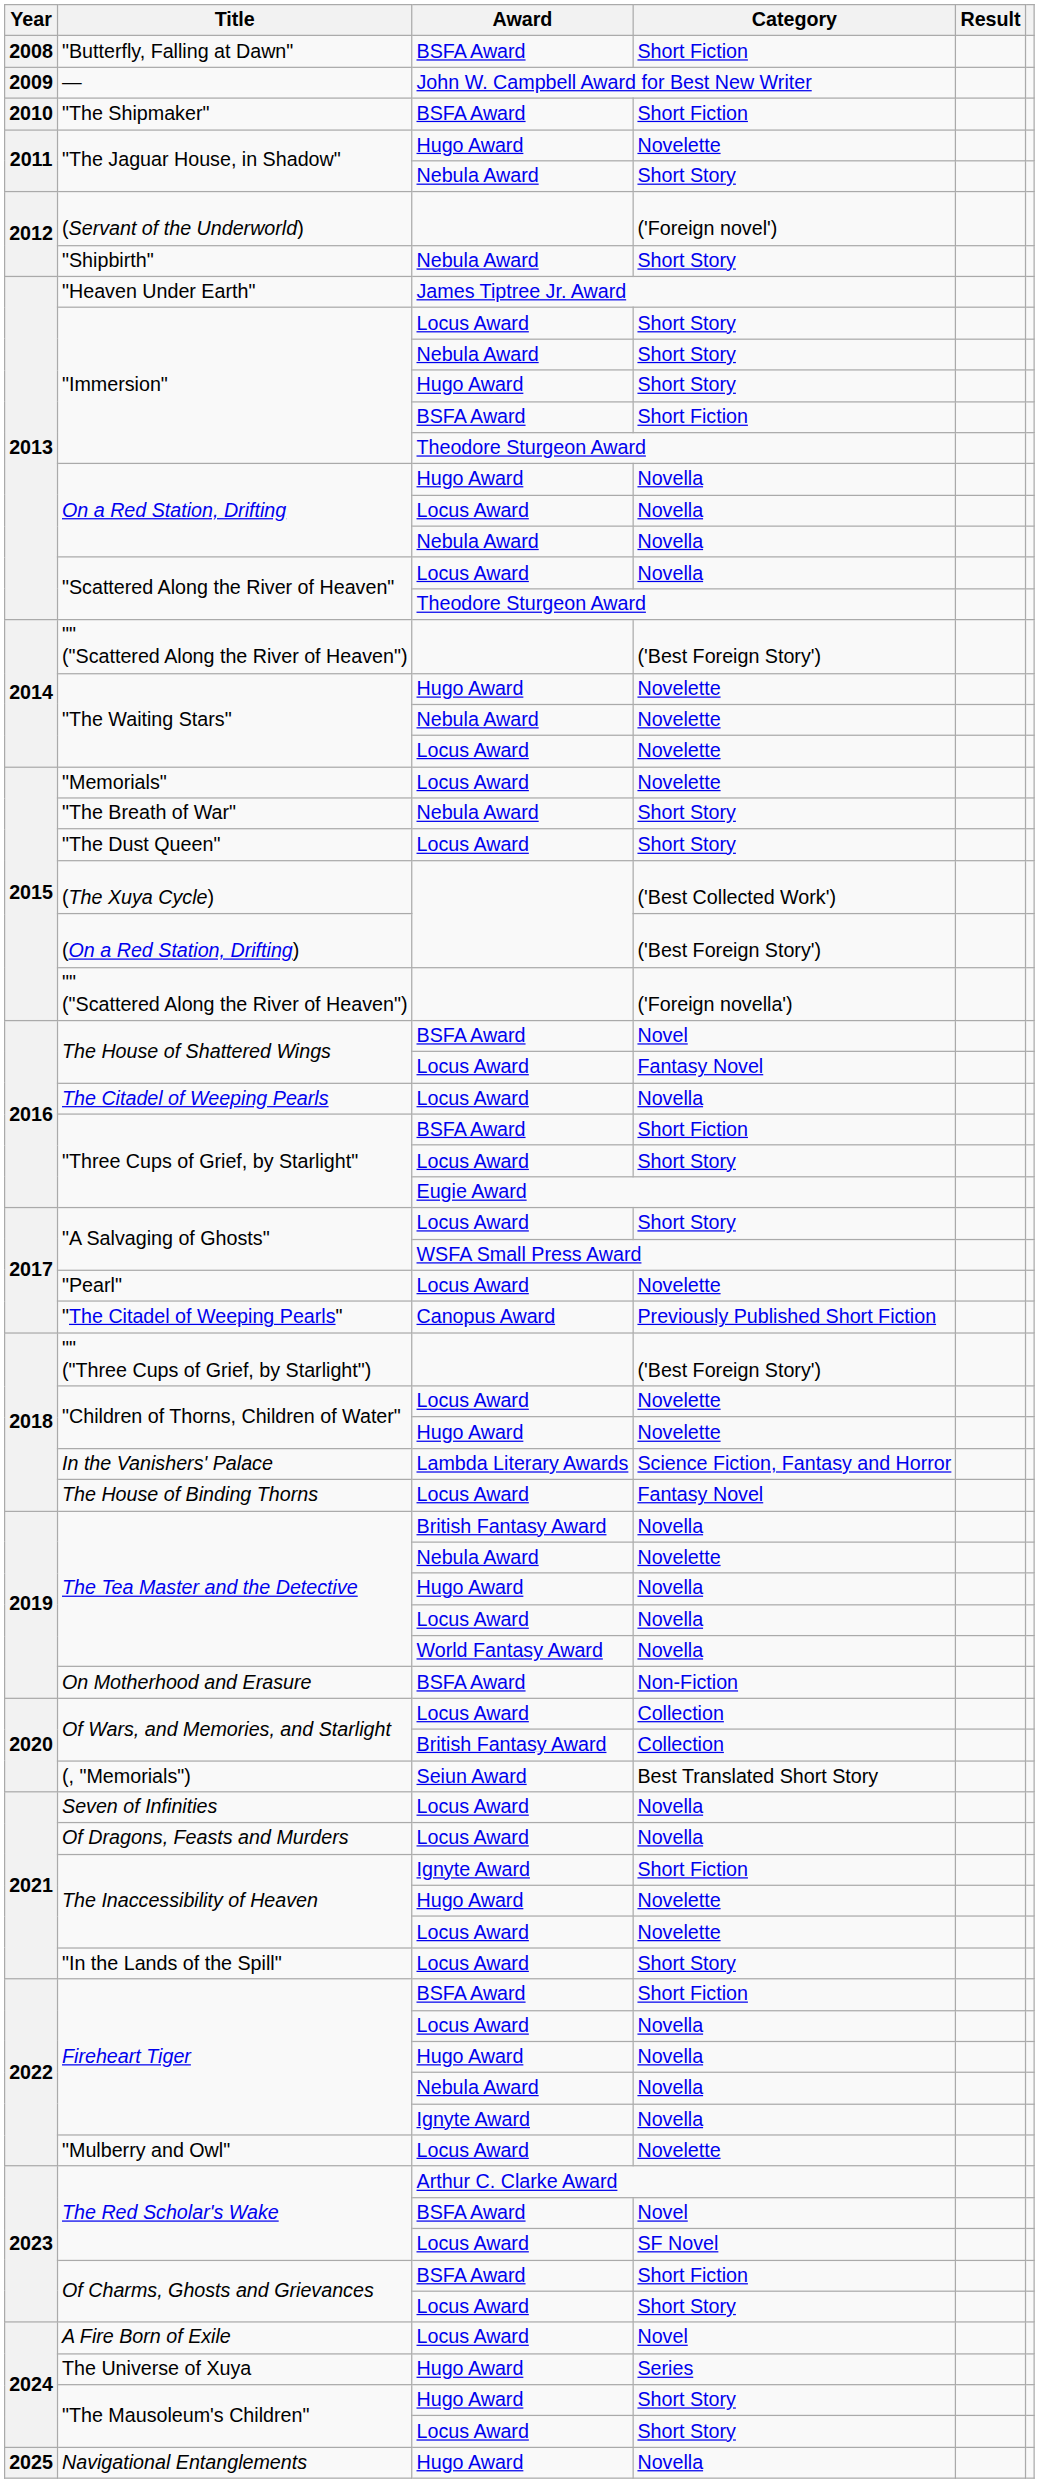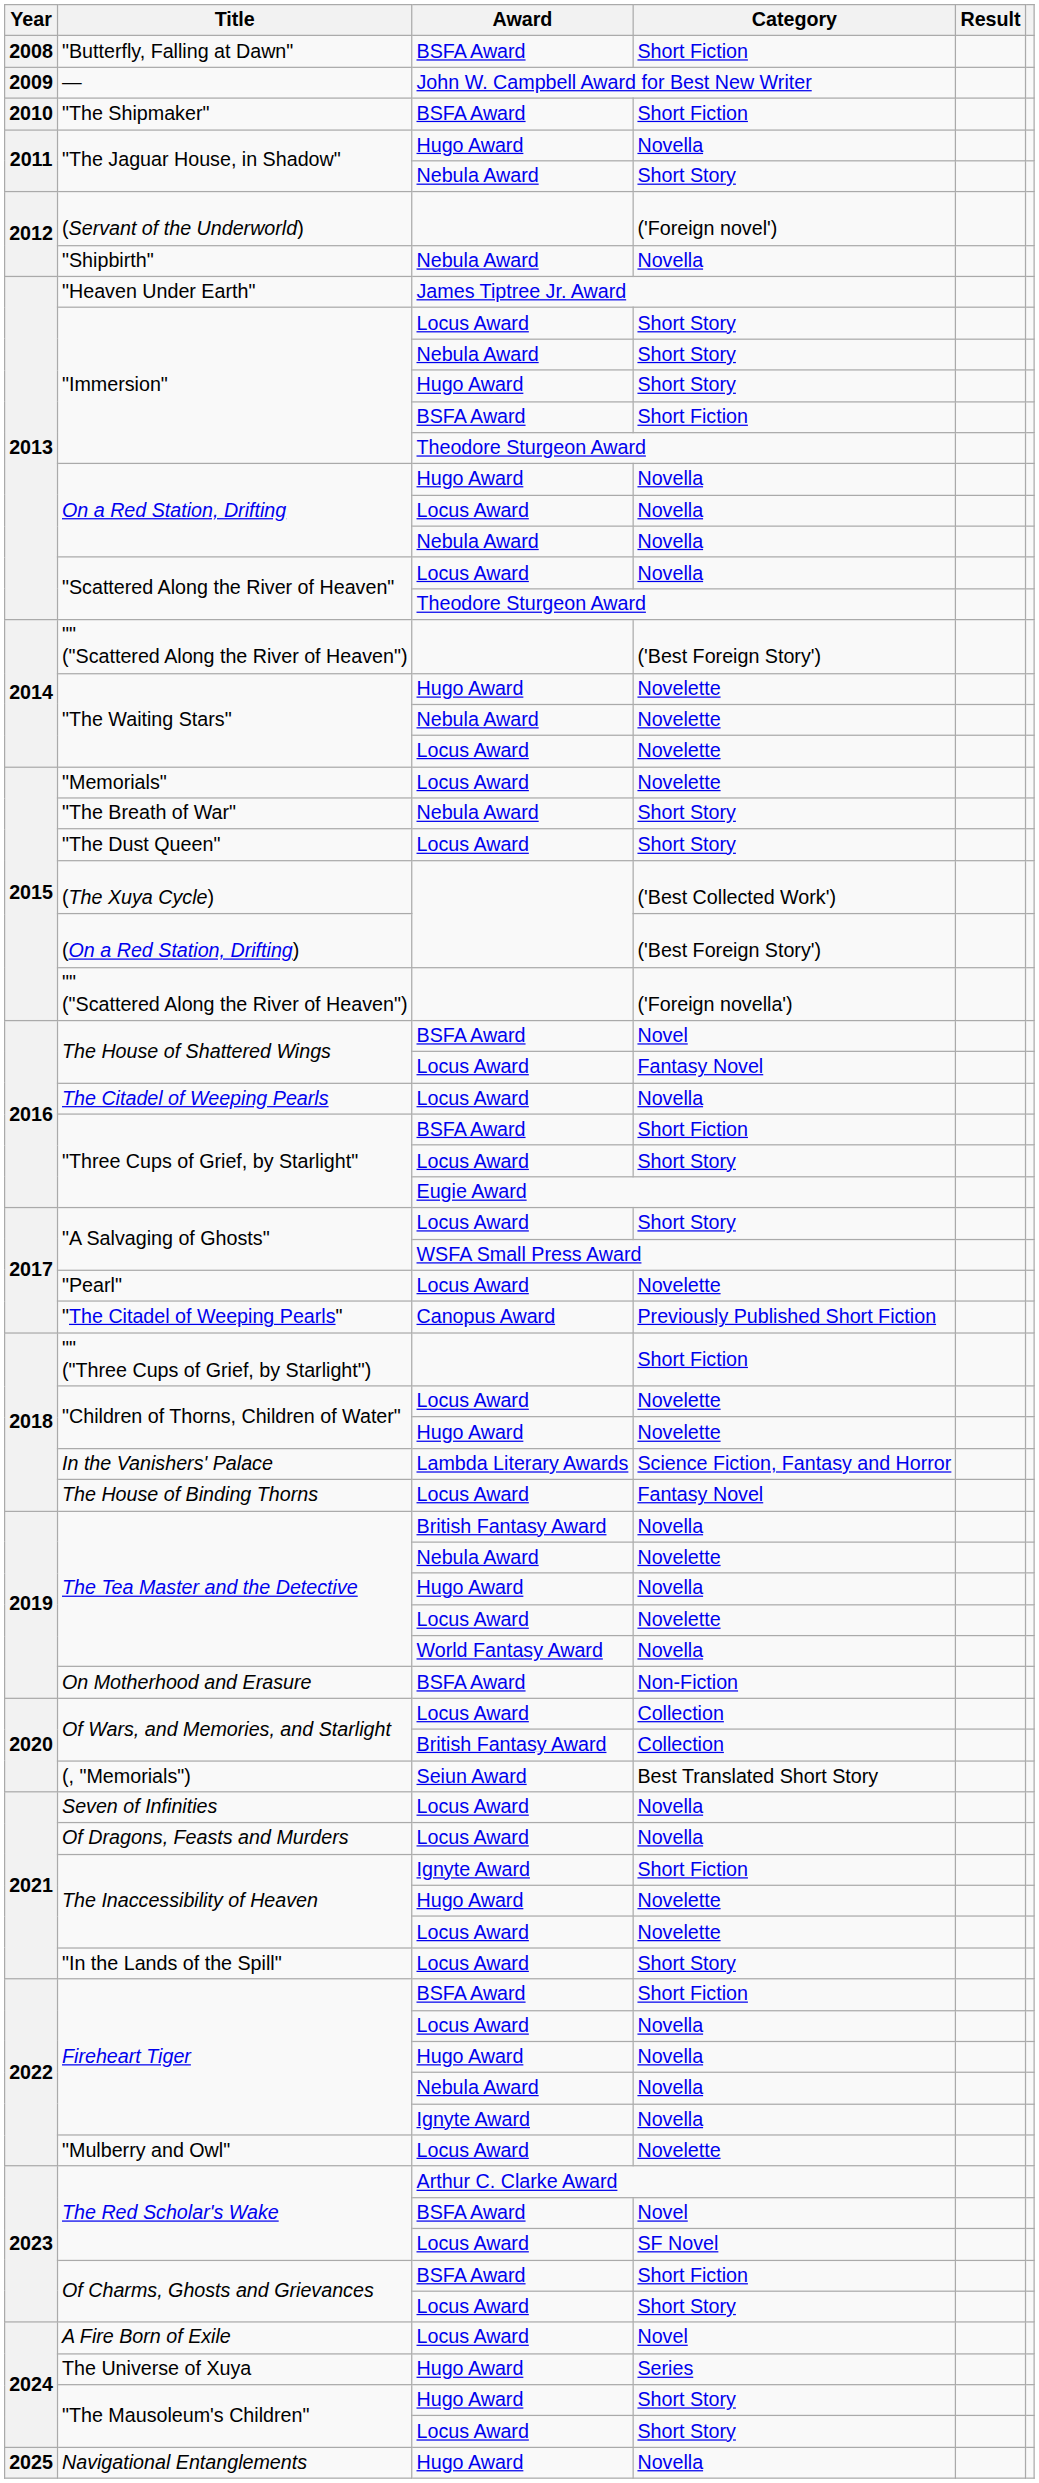"The Jaguar House, in Shadow" / Hugo Award | Category: Novelette -> Novella
"Shipbirth" | Category: Short Story -> Novella
"" ("Three Cups of Grief, by Starlight") | Category: ('Best Foreign Story') -> Short Fiction
The Tea Master and the Detective / Locus Award | Category: Novella -> Novelette
